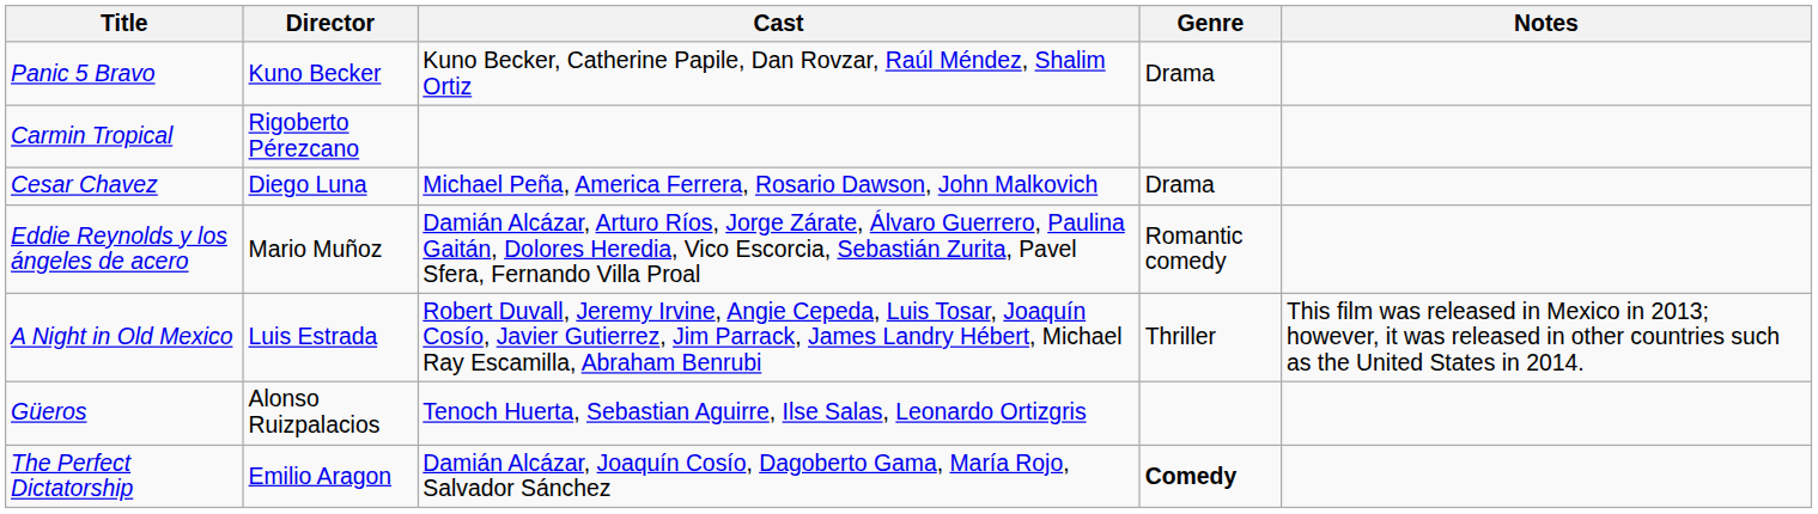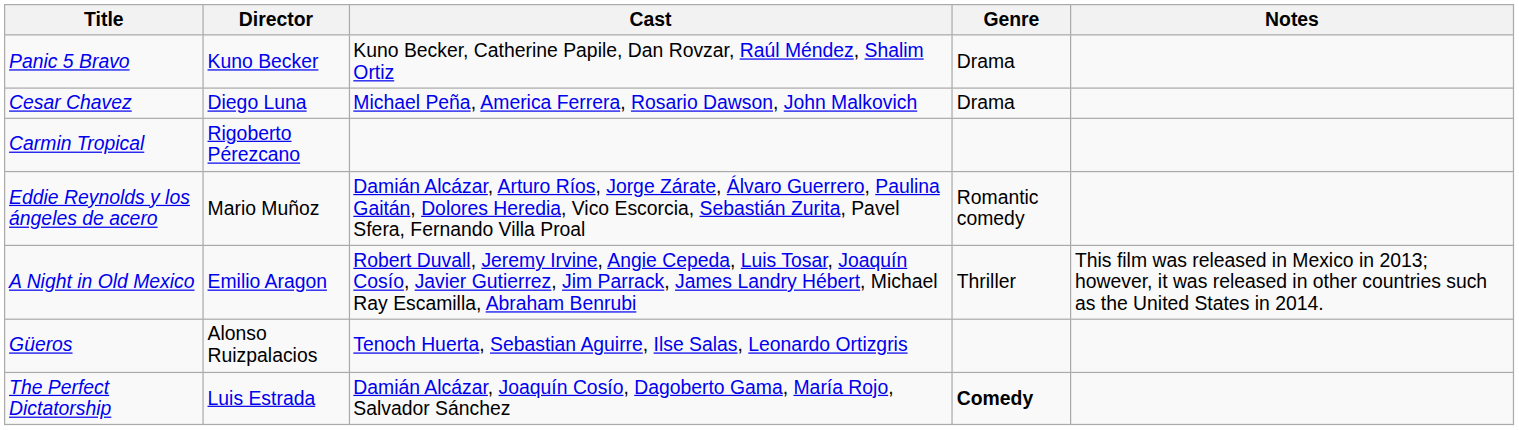rows swapped: Cesar Chavez <-> Carmin Tropical
A Night in Old Mexico | Director: Luis Estrada -> Emilio Aragon
The Perfect Dictatorship | Director: Emilio Aragon -> Luis Estrada
